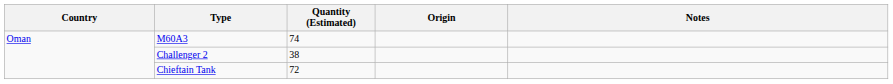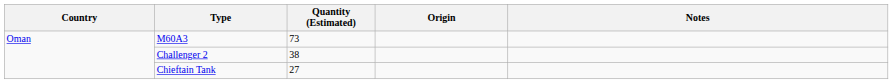M60A3 | Quantity (Estimated): 74 -> 73
Chieftain Tank | Quantity (Estimated): 72 -> 27
